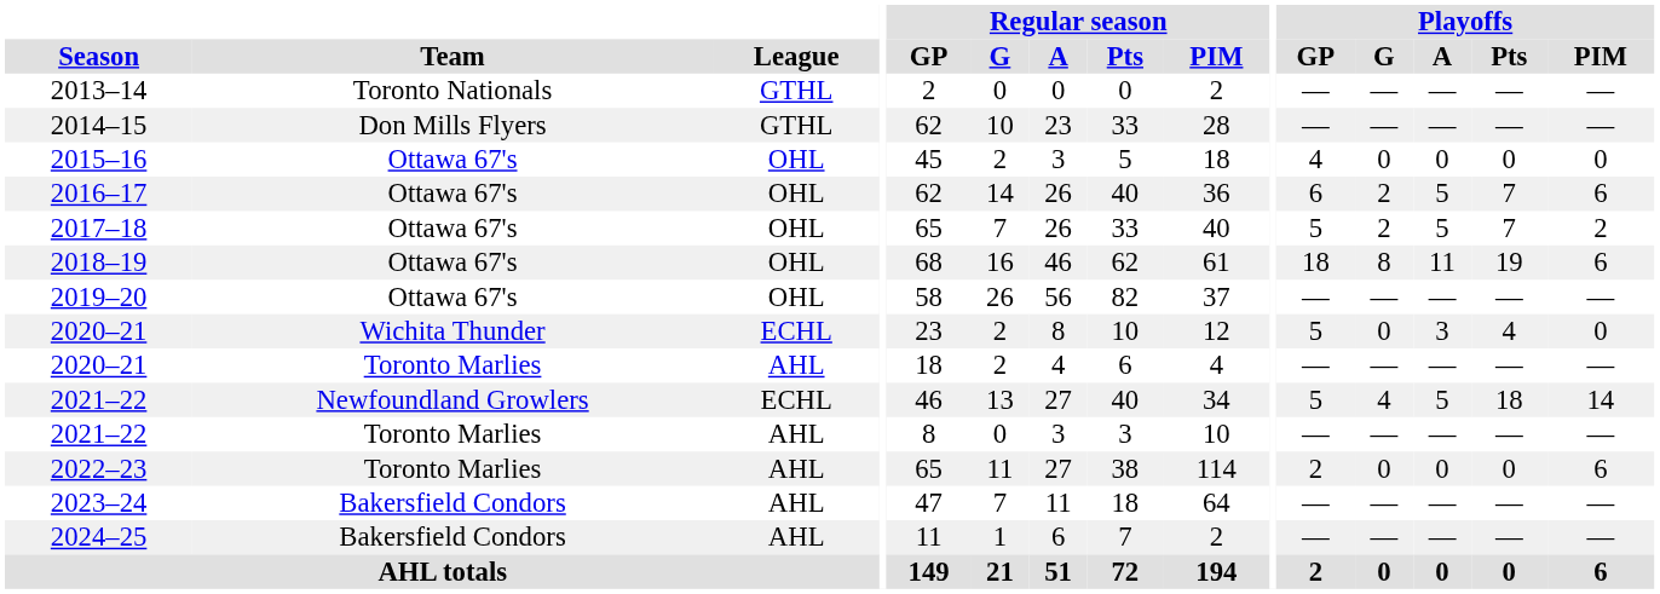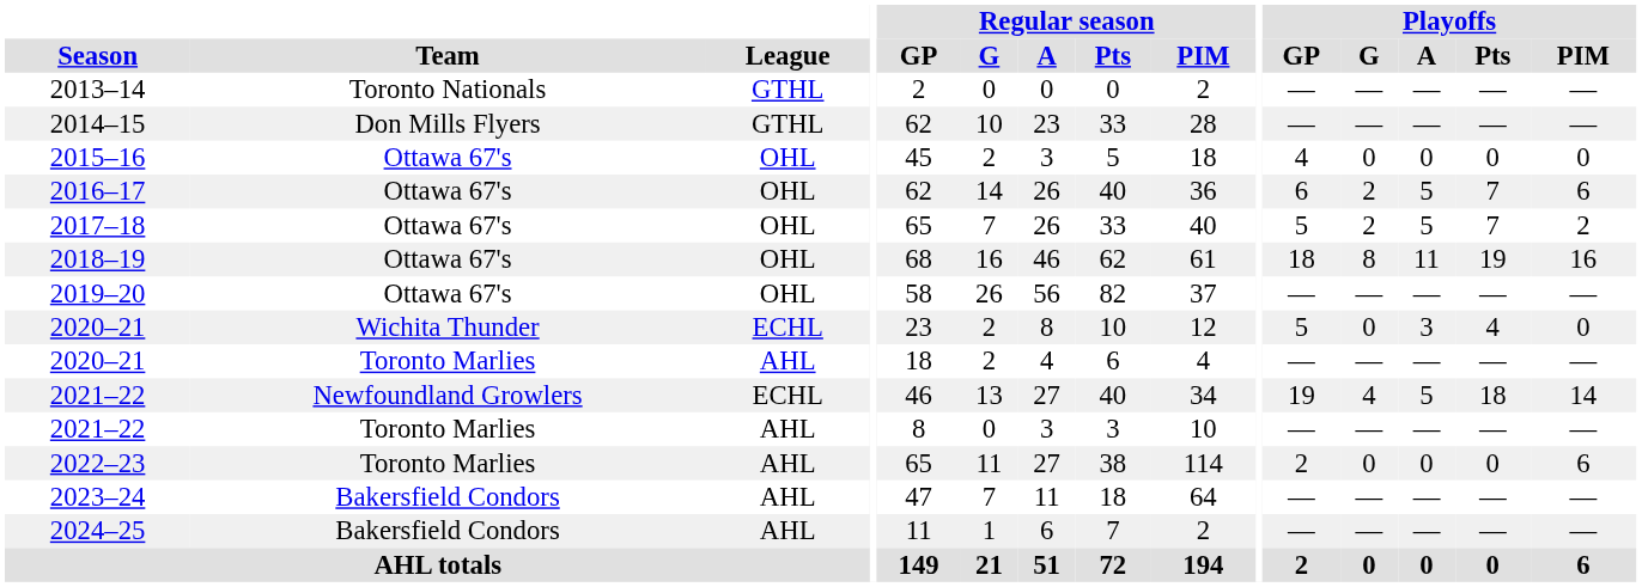2018–19 | Playoffs / PIM: 6 -> 16
2021–22 / Newfoundland Growlers | Playoffs / GP: 5 -> 19
